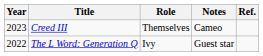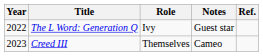rows swapped: The L Word: Generation Q <-> Creed III
